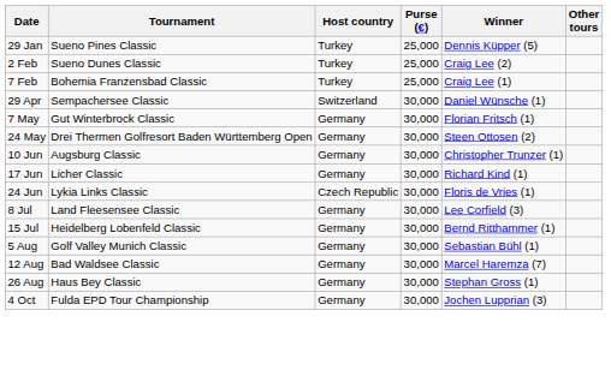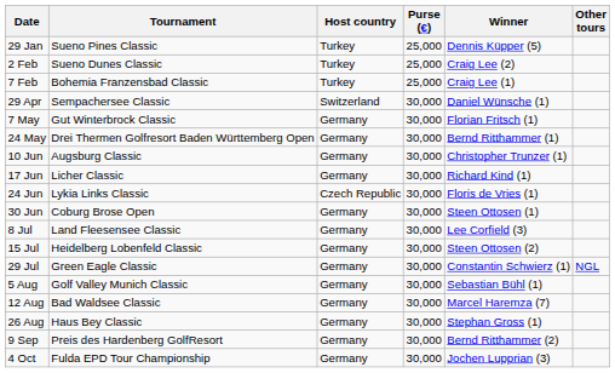24 May | Winner: Steen Ottosen (2) -> Bernd Ritthammer (1)
+ row: 30 Jun | Coburg Brose Open | Germany | 30,000 | Steen Ottosen (1)
15 Jul | Winner: Bernd Ritthammer (1) -> Steen Ottosen (2)
+ row: 29 Jul | Green Eagle Classic | Germany | 30,000 | Constantin Schwierz (1) | NGL
+ row: 9 Sep | Preis des Hardenberg GolfResort | Germany | 30,000 | Bernd Ritthammer (2)
